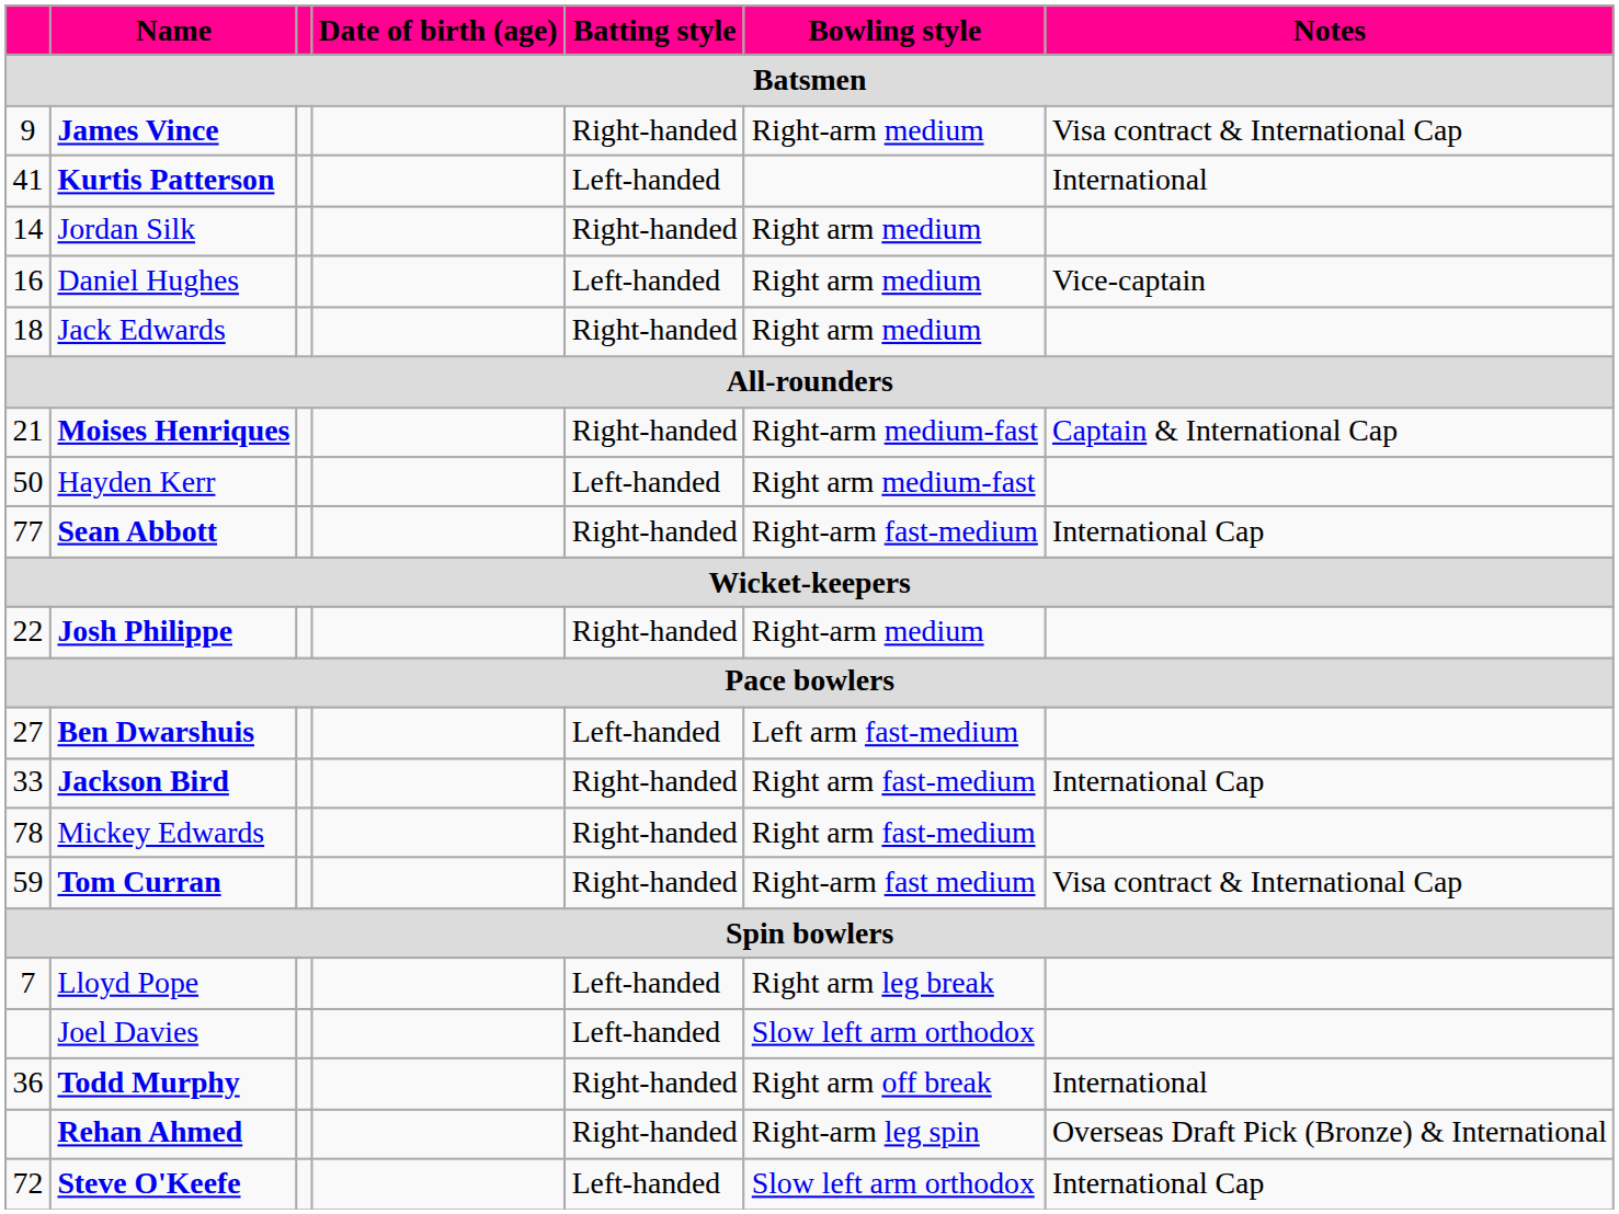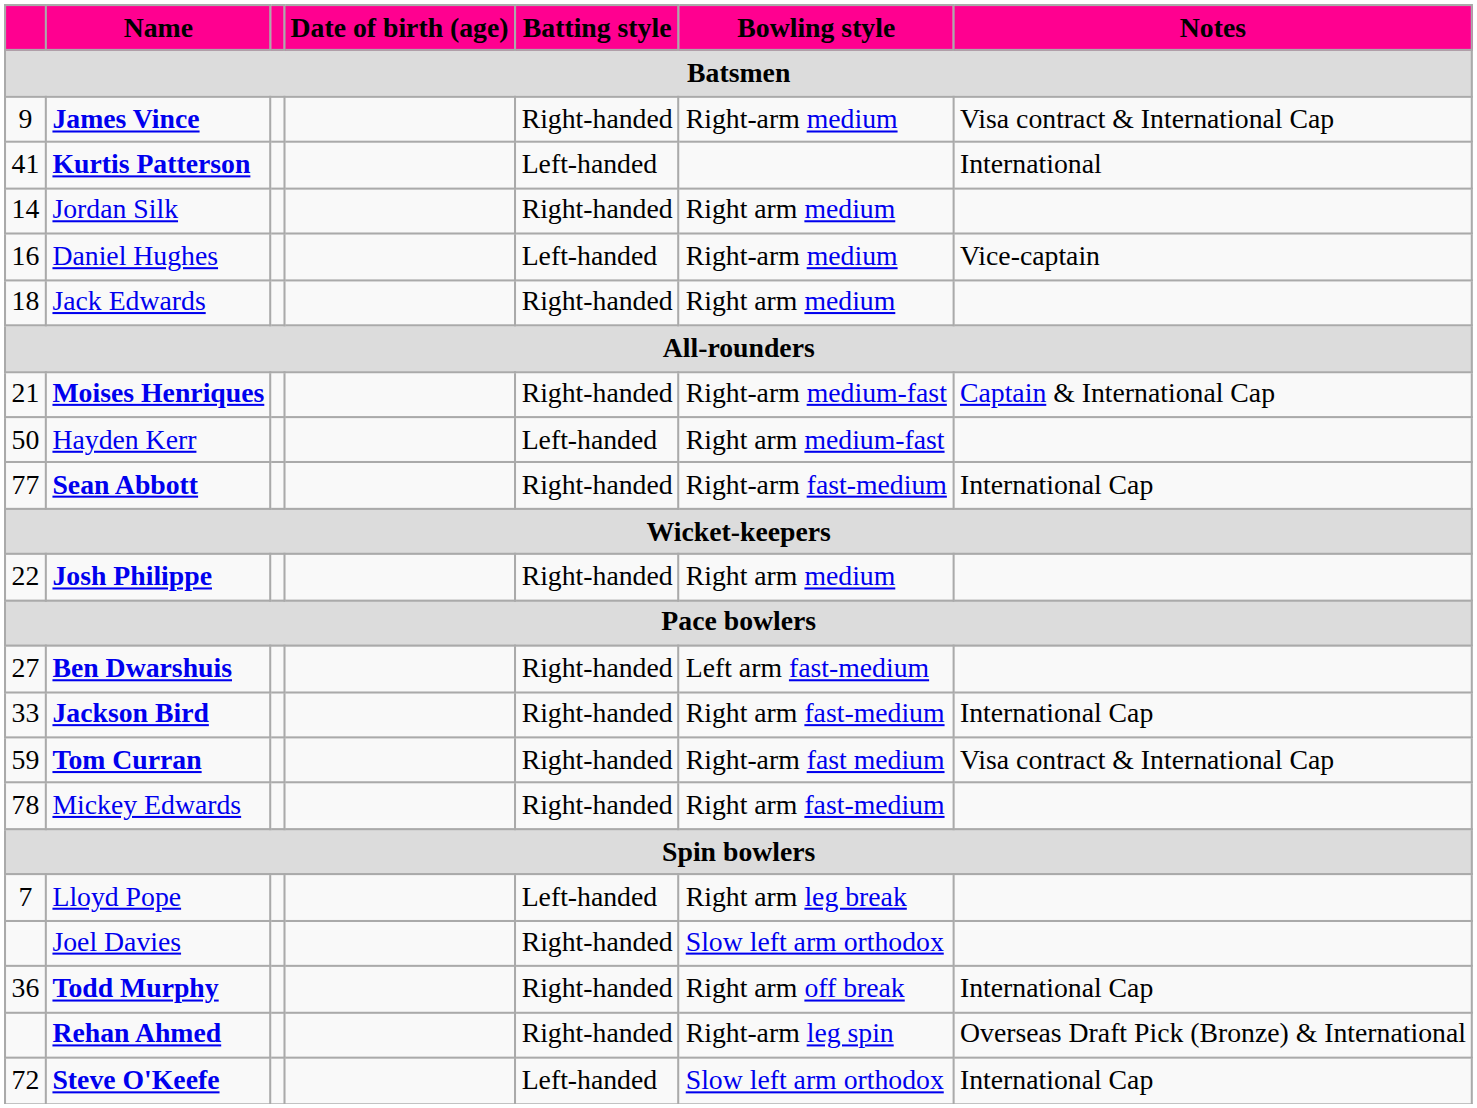Daniel Hughes | Bowling style: Right arm medium -> Right-arm medium
Josh Philippe | Bowling style: Right-arm medium -> Right arm medium
Ben Dwarshuis | Batting style: Left-handed -> Right-handed
rows swapped: Tom Curran <-> Mickey Edwards
Joel Davies | Batting style: Left-handed -> Right-handed
Todd Murphy | Notes: International -> International Cap
